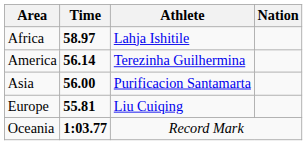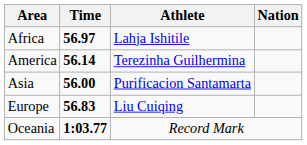Africa | Time: 58.97 -> 56.97
Europe | Time: 55.81 -> 56.83
